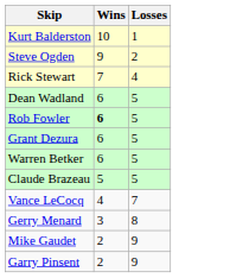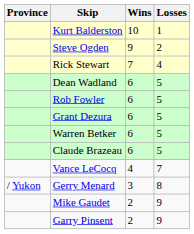+ column: Province | / Yukon
Rob Fowler | Wins: bold -> normal
Claude Brazeau | Wins: 5 -> 6
